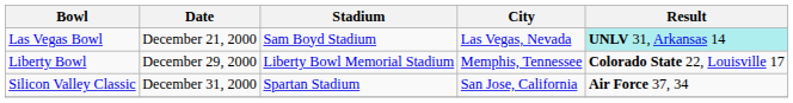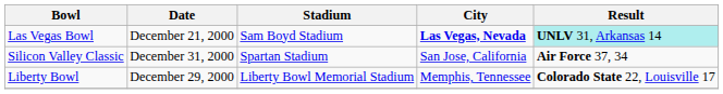Las Vegas Bowl | City: normal -> bold
rows swapped: Liberty Bowl <-> Silicon Valley Classic
